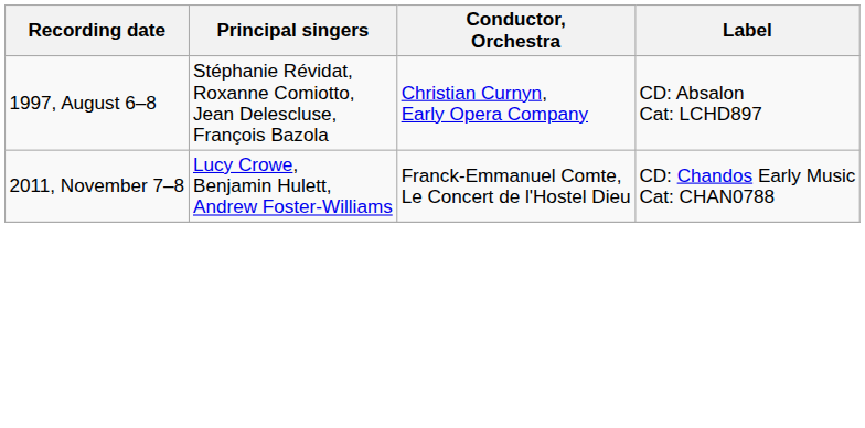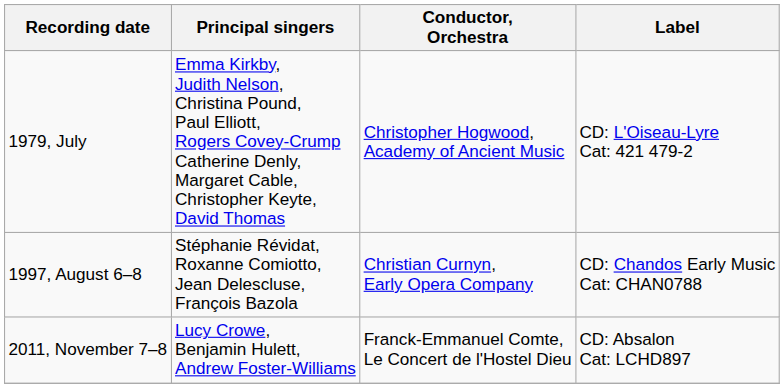+ row: 1979, July | Emma Kirkby, Judith Nelson, Christina Pound, Paul Elliott, Rogers Covey-Crump Catherine Denly, Margaret Cable, Christopher Keyte, David Thomas | Christopher Hogwood, Academy of Ancient Music | CD: L'Oiseau-Lyre Cat: 421 479-2
1997, August 6–8 | Label: CD: Absalon Cat: LCHD897 -> CD: Chandos Early Music Cat: CHAN0788
2011, November 7–8 | Label: CD: Chandos Early Music Cat: CHAN0788 -> CD: Absalon Cat: LCHD897
